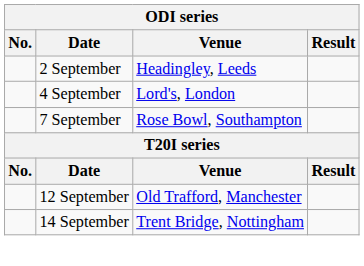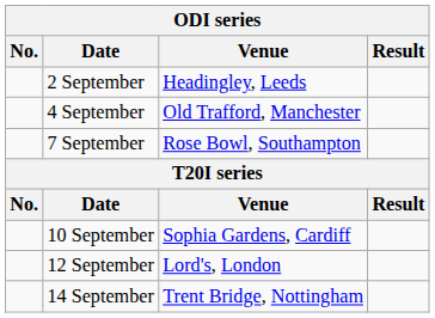4 September | Venue: Lord's, London -> Old Trafford, Manchester
+ row: 10 September | Sophia Gardens, Cardiff
12 September | Venue: Old Trafford, Manchester -> Lord's, London
